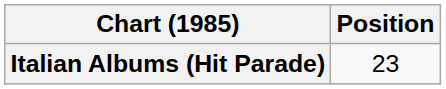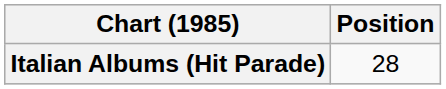Italian Albums (Hit Parade) | Position: 23 -> 28
